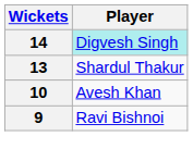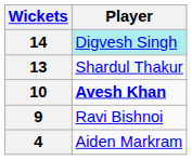10 | Player: normal -> bold
+ row: 4 | Aiden Markram
